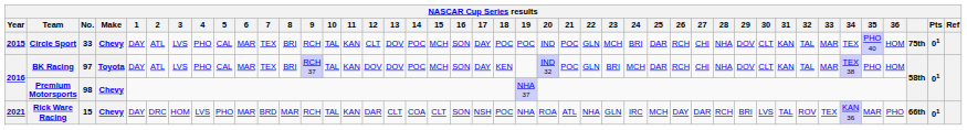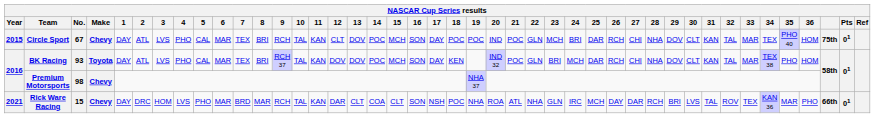Circle Sport | No.: 33 -> 67
BK Racing | No.: 97 -> 93
